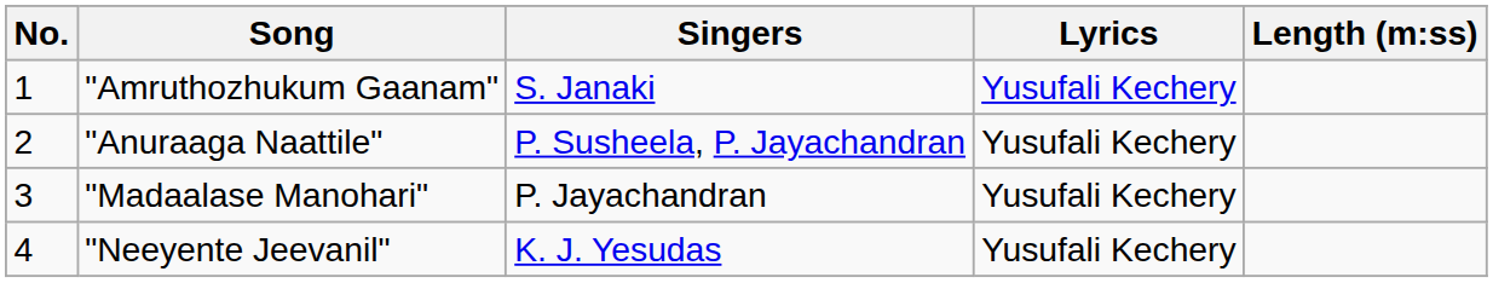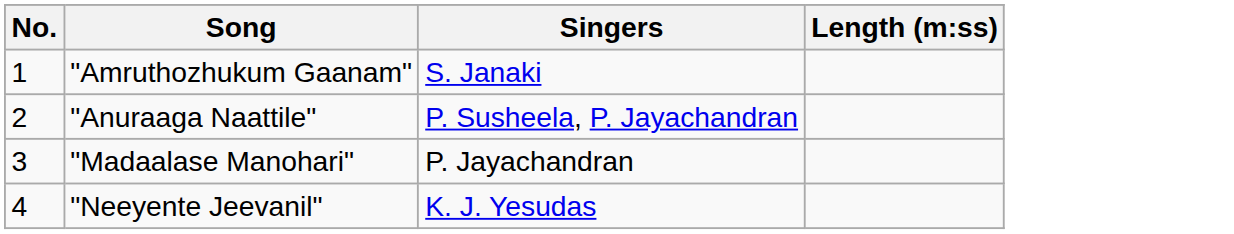- column: Lyrics | Yusufali Kechery | Yusufali Kechery | Yusufali Kechery | Yusufali Kechery
